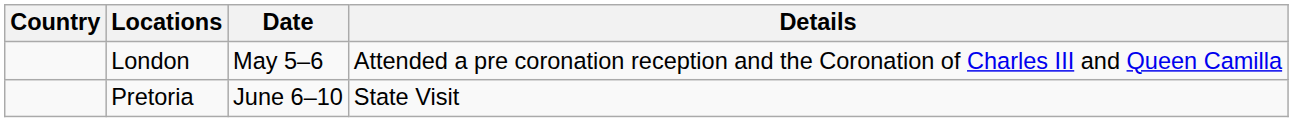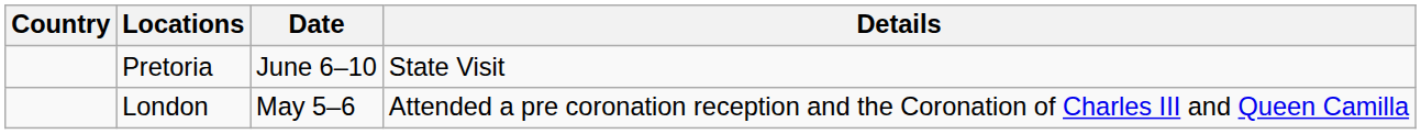rows swapped: London <-> Pretoria
